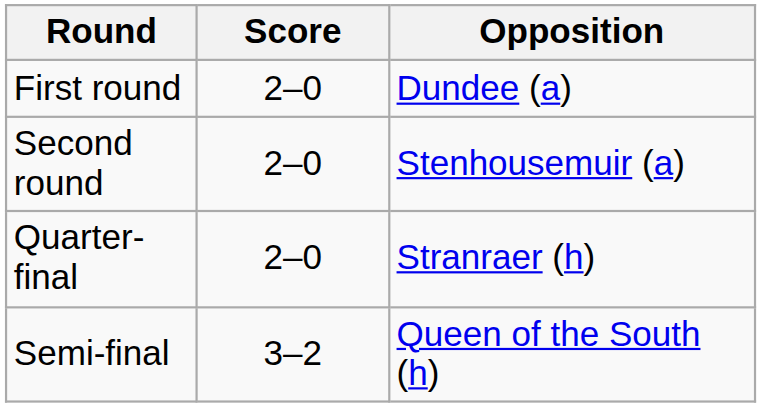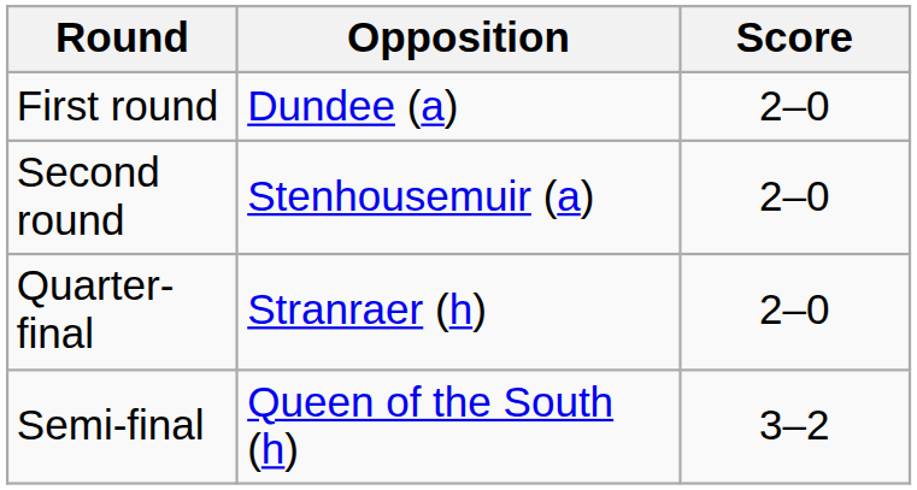columns swapped: Opposition <-> Score
